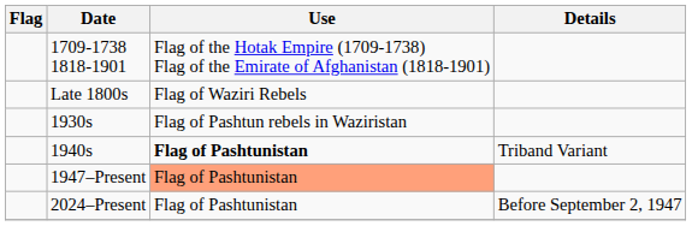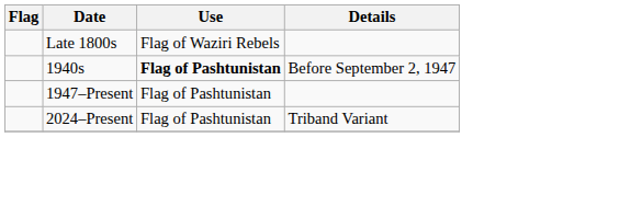- row: 1709-1738 1818-1901 | Flag of the Hotak Empire (1709-1738) Flag of the Emirate of Afghanistan (1818-1901)
- row: 1930s | Flag of Pashtun rebels in Waziristan
1940s | Details: Triband Variant -> Before September 2, 1947
1947–Present | Use: lightsalmon background -> no background
2024–Present | Details: Before September 2, 1947 -> Triband Variant
